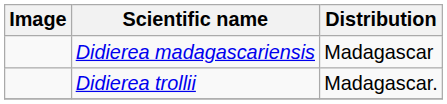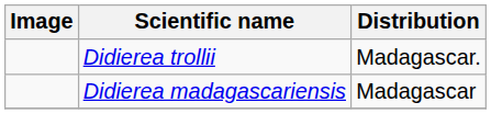rows swapped: Didierea madagascariensis <-> Didierea trollii
